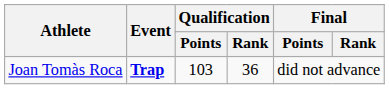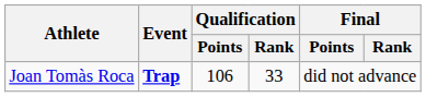Joan Tomàs Roca | Qualification / Points: 103 -> 106
Joan Tomàs Roca | Qualification / Rank: 36 -> 33
